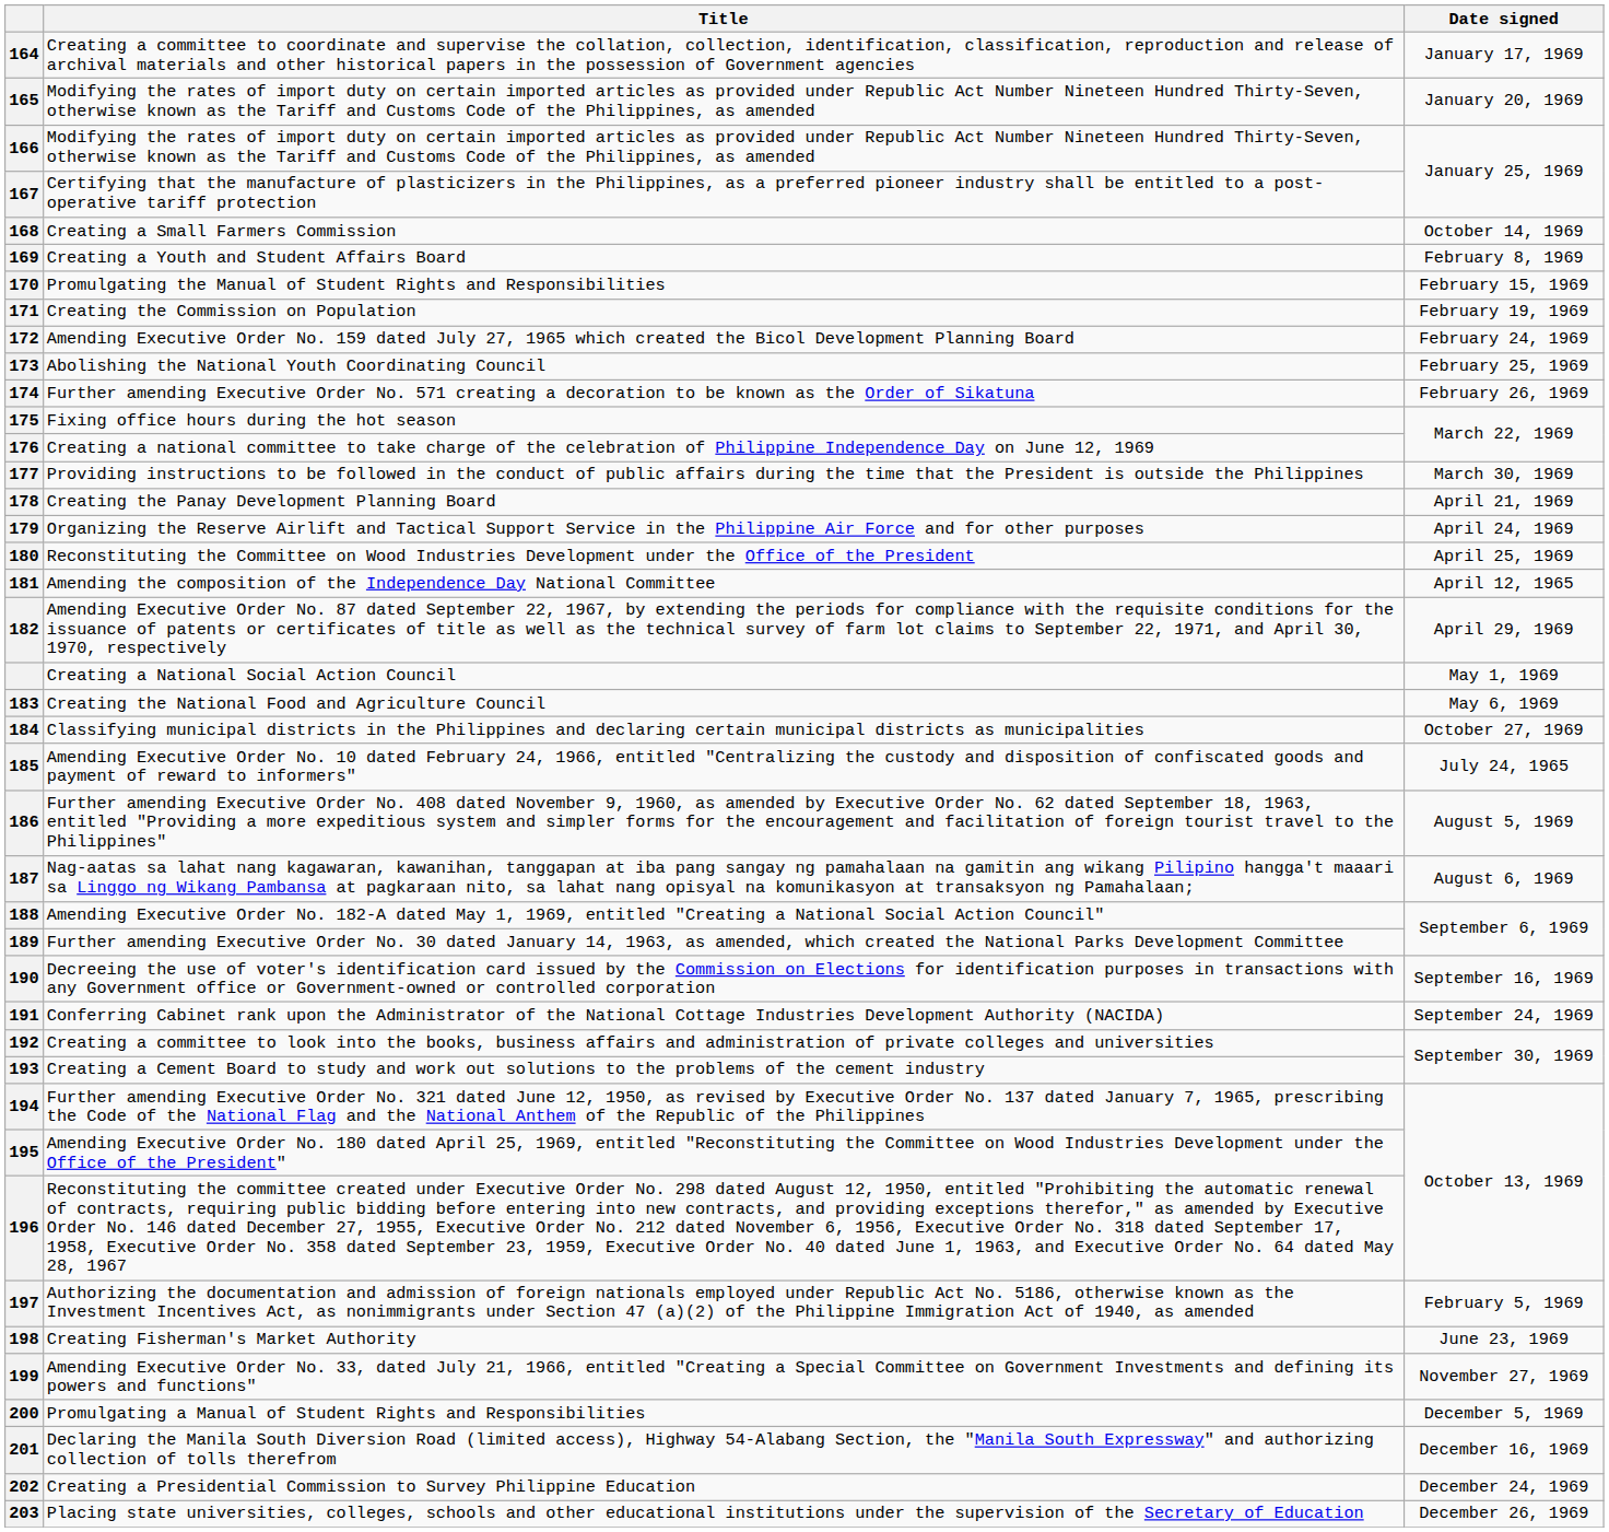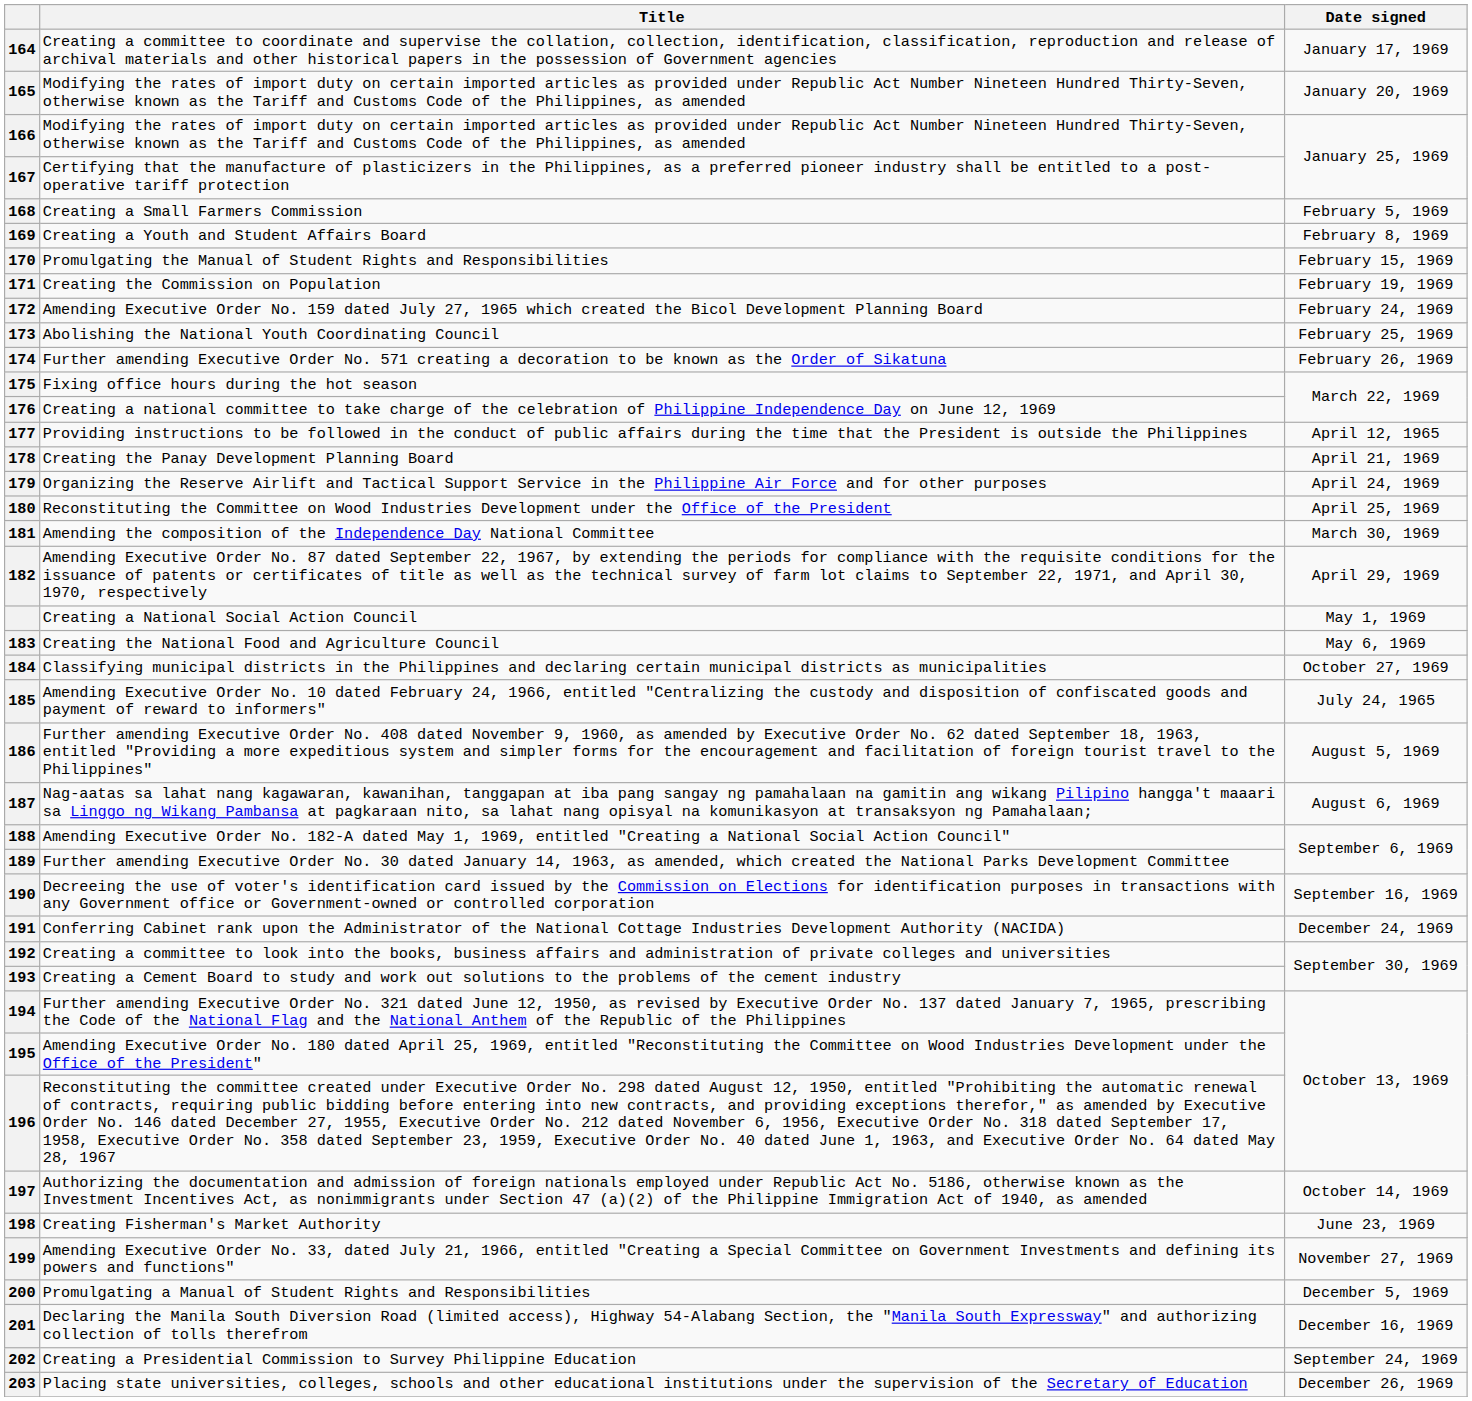168 | Date signed: October 14, 1969 -> February 5, 1969
177 | Date signed: March 30, 1969 -> April 12, 1965
181 | Date signed: April 12, 1965 -> March 30, 1969
191 | Date signed: September 24, 1969 -> December 24, 1969
197 | Date signed: February 5, 1969 -> October 14, 1969
202 | Date signed: December 24, 1969 -> September 24, 1969
